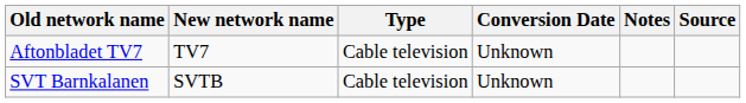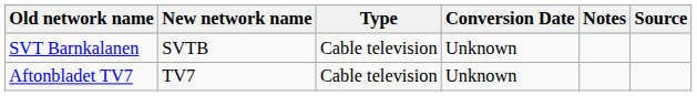rows swapped: SVT Barnkalanen <-> Aftonbladet TV7
